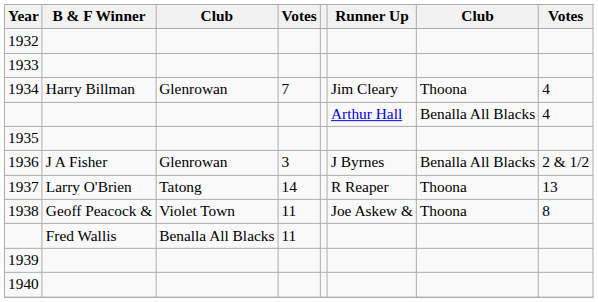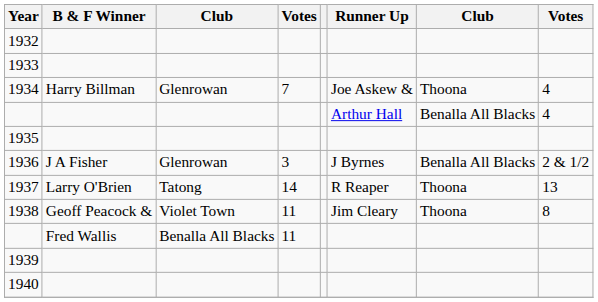1934 | Runner Up: Jim Cleary -> Joe Askew &
1938 | Runner Up: Joe Askew & -> Jim Cleary
